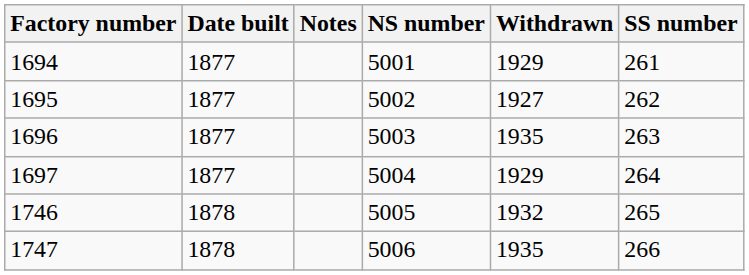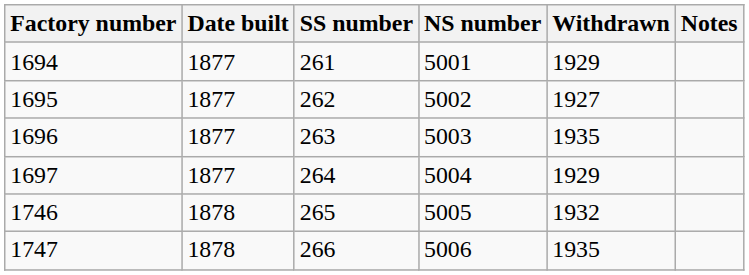columns swapped: SS number <-> Notes
